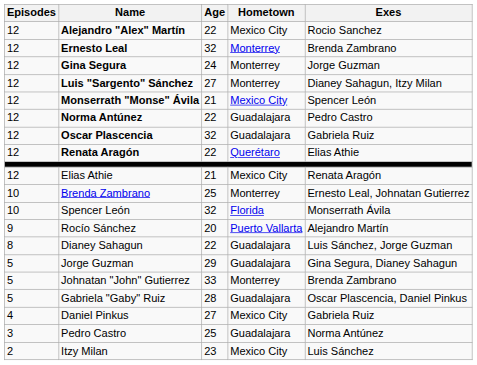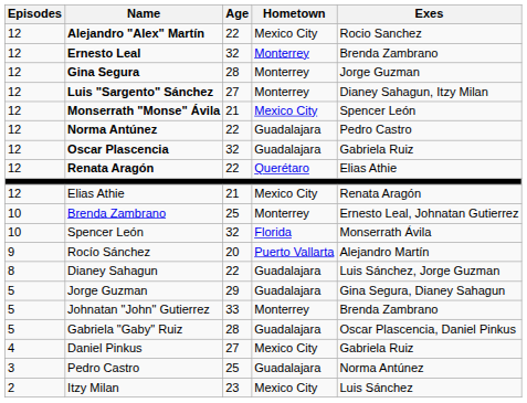Gina Segura | Age: 24 -> 28
